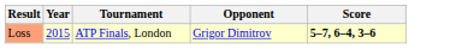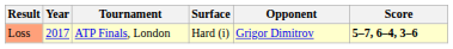+ column: Surface | Hard (i)
Loss | Year: 2015 -> 2017
